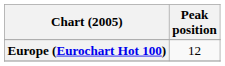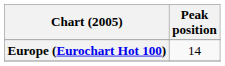Europe (Eurochart Hot 100) | Peak position: 12 -> 14
